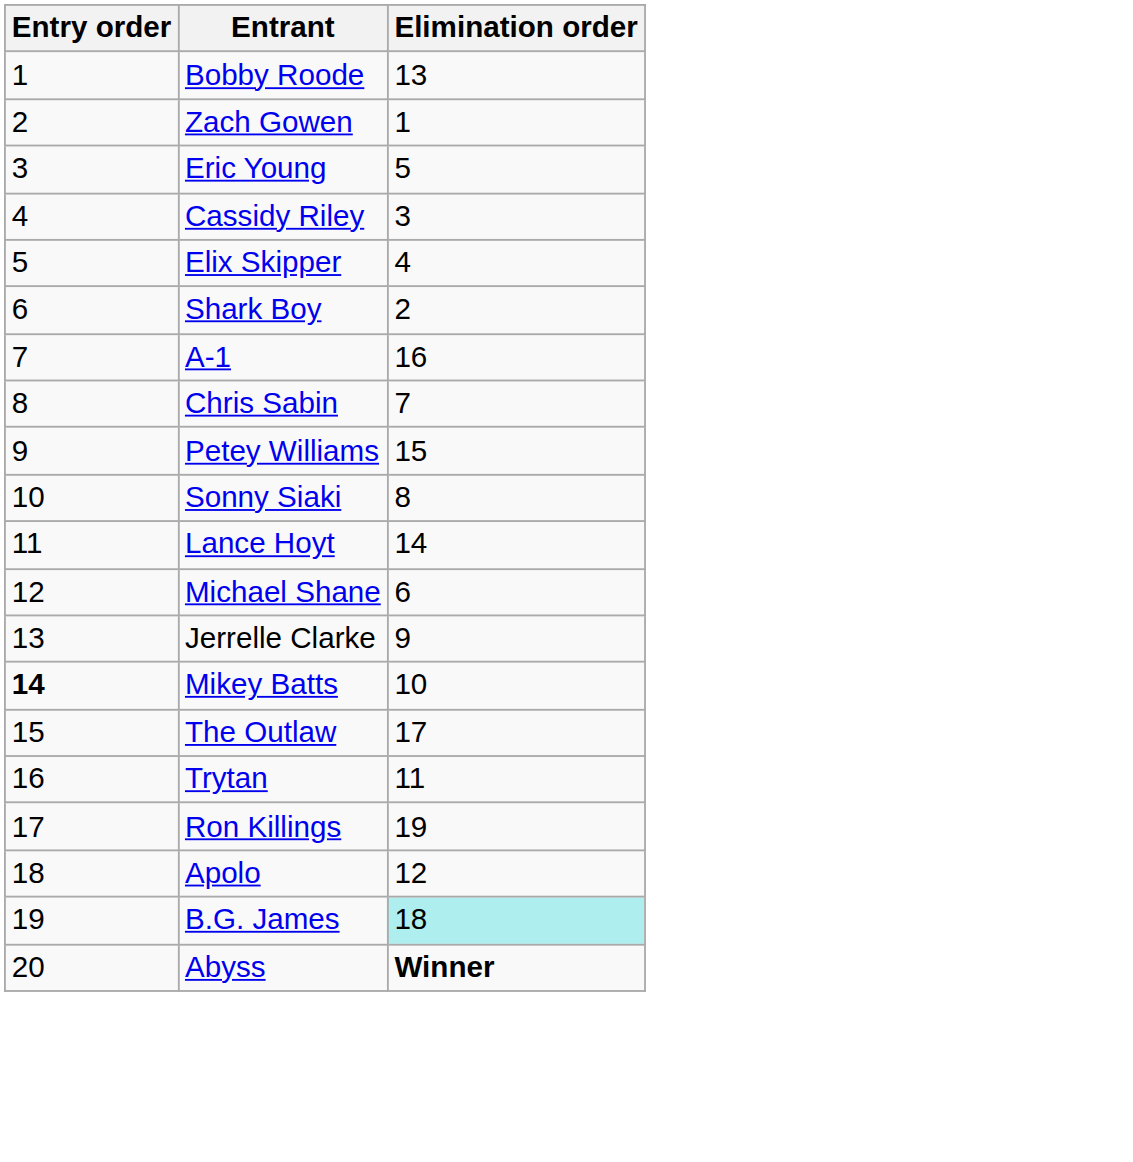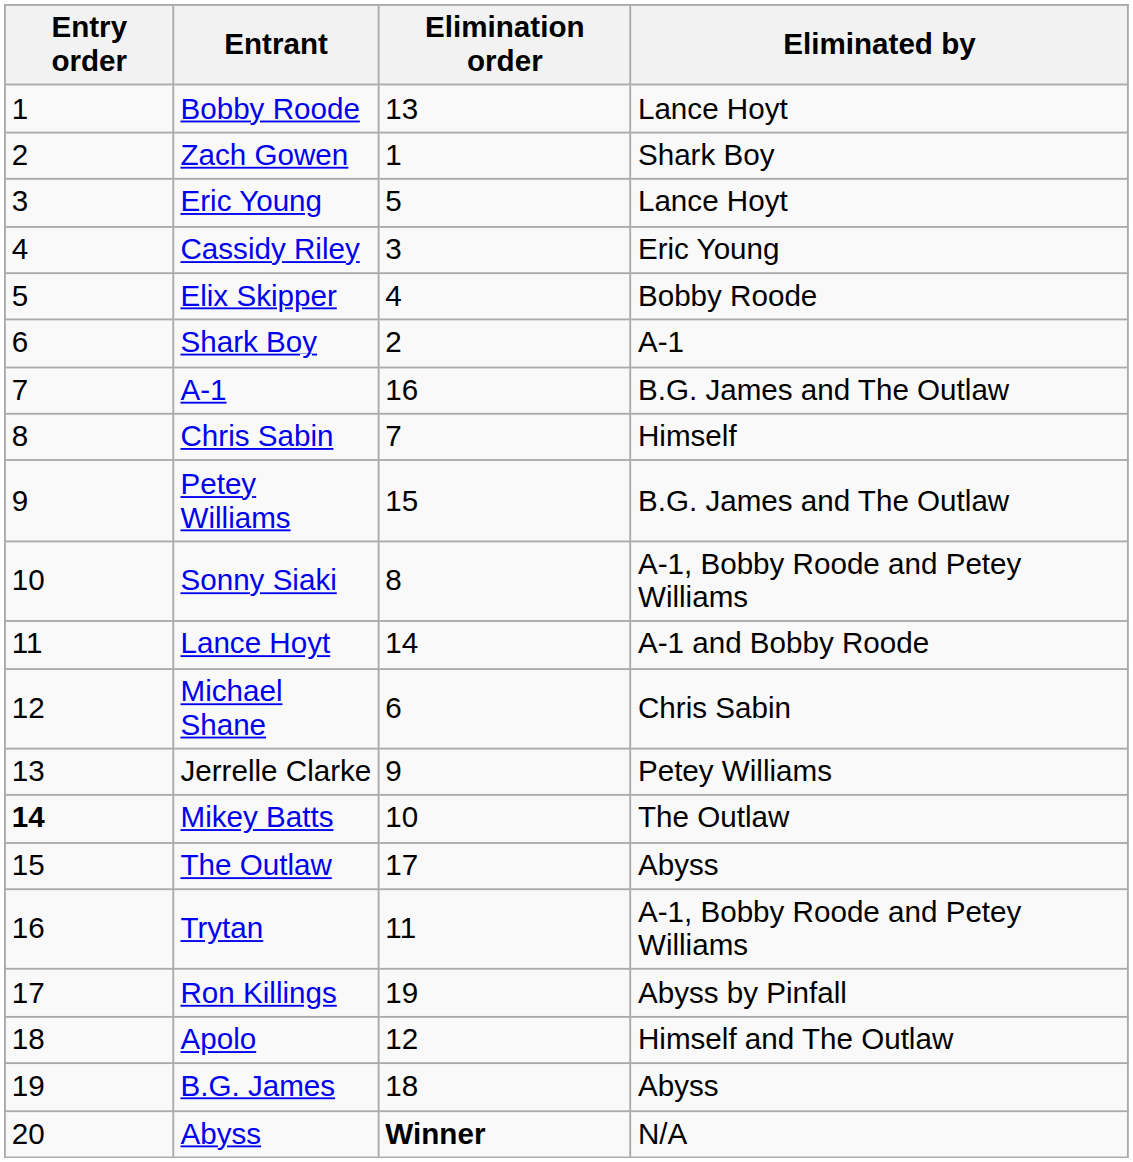+ column: Eliminated by | Lance Hoyt | Shark Boy | Lance Hoyt | Eric Young | Bobby Roode | A-1 | B.G. James and The Outlaw | Himself | B.G. James and The Outlaw | A-1, Bobby Roode and Petey Williams | A-1 and Bobby Roode | Chris Sabin | Petey Williams | The Outlaw | Abyss | A-1, Bobby Roode and Petey Williams | Abyss by Pinfall | Himself and The Outlaw | Abyss | N/A
B.G. James | Elimination order: paleturquoise background -> no background
